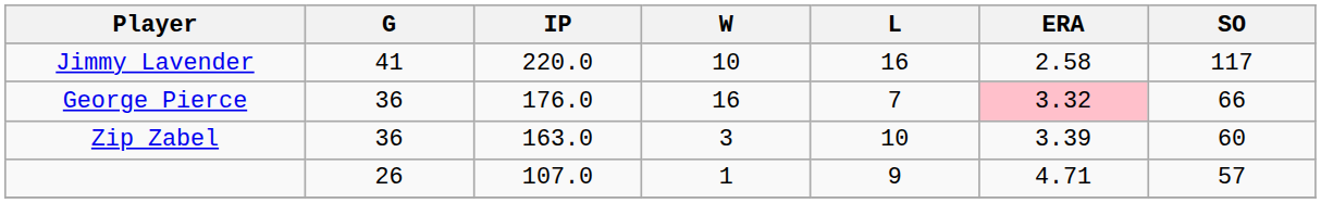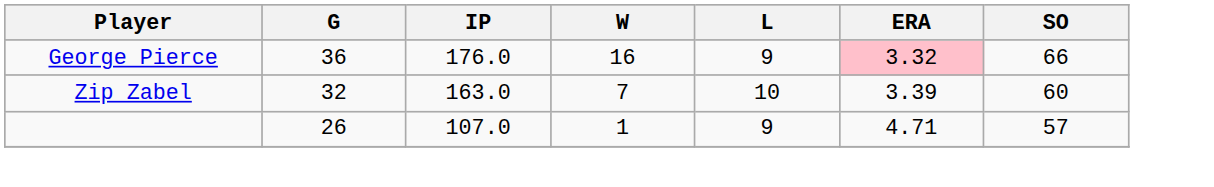- row: Jimmy Lavender | 41 | 220.0 | 10 | 16 | 2.58 | 117
George Pierce | L: 7 -> 9
Zip Zabel | G: 36 -> 32
Zip Zabel | W: 3 -> 7
